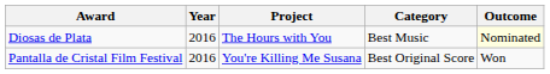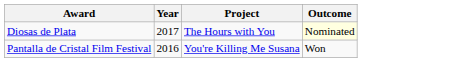- column: Category | Best Music | Best Original Score
Diosas de Plata | Year: 2016 -> 2017
